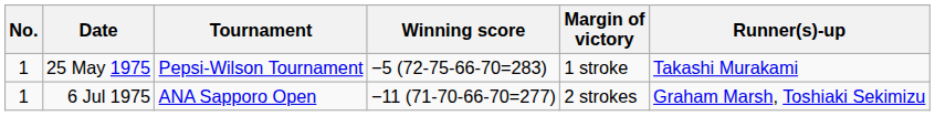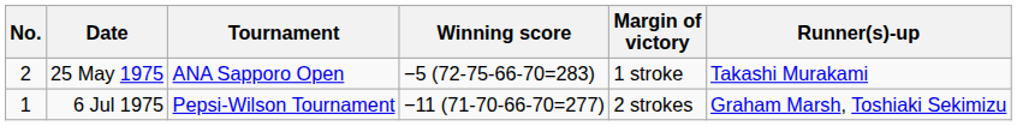25 May 1975 | No.: 1 -> 2
25 May 1975 | Tournament: Pepsi-Wilson Tournament -> ANA Sapporo Open
6 Jul 1975 | Tournament: ANA Sapporo Open -> Pepsi-Wilson Tournament
